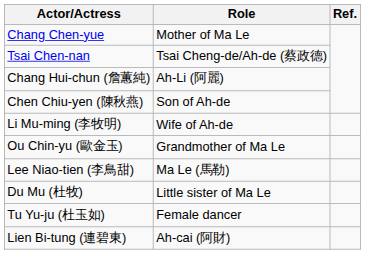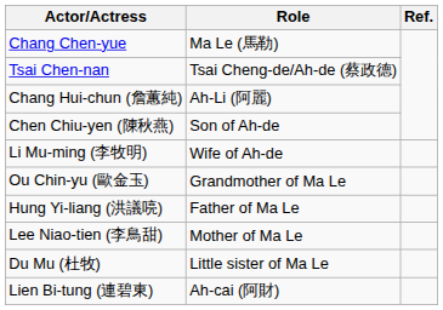Chang Chen-yue | Role: Mother of Ma Le -> Ma Le (馬勒)
+ row: Hung Yi-liang (洪議喨) | Father of Ma Le
Lee Niao-tien (李鳥甜) | Role: Ma Le (馬勒) -> Mother of Ma Le
- row: Tu Yu-ju (杜玉如) | Female dancer
